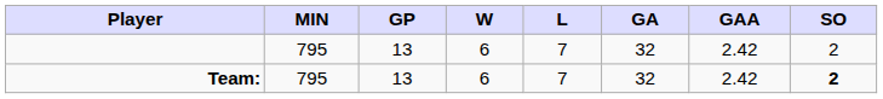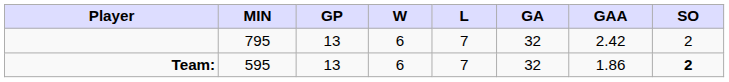Team: | MIN: 795 -> 595
Team: | GAA: 2.42 -> 1.86
